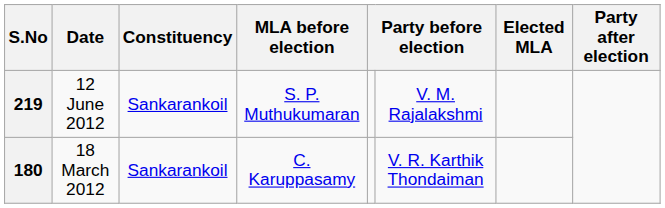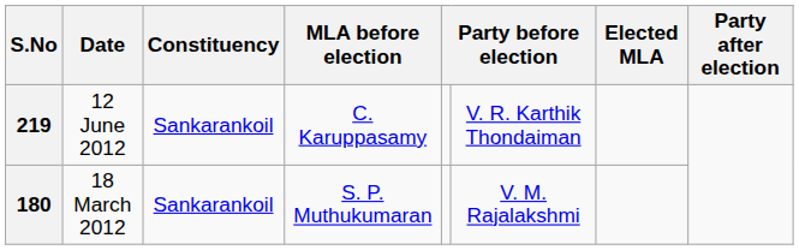219 | MLA before election: S. P. Muthukumaran -> C. Karuppasamy
219 | column 6: V. M. Rajalakshmi -> V. R. Karthik Thondaiman
180 | MLA before election: C. Karuppasamy -> S. P. Muthukumaran
180 | column 6: V. R. Karthik Thondaiman -> V. M. Rajalakshmi
